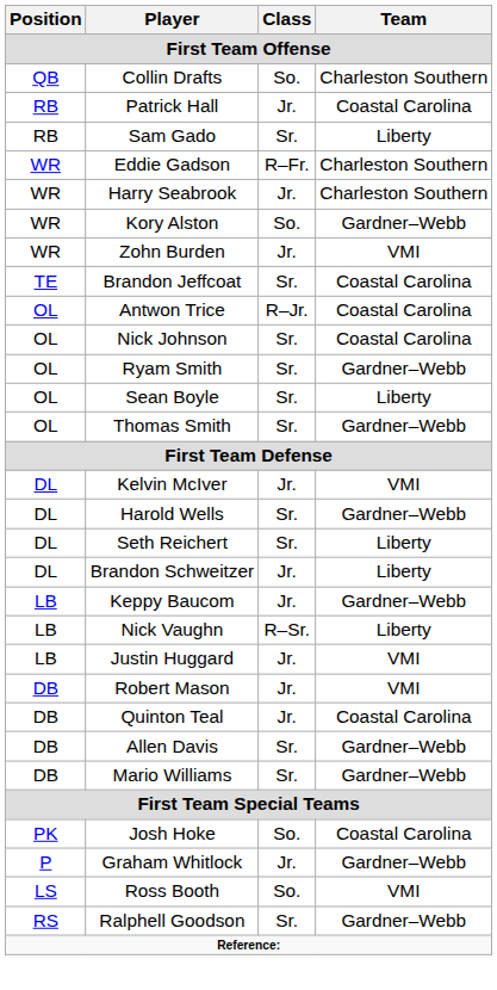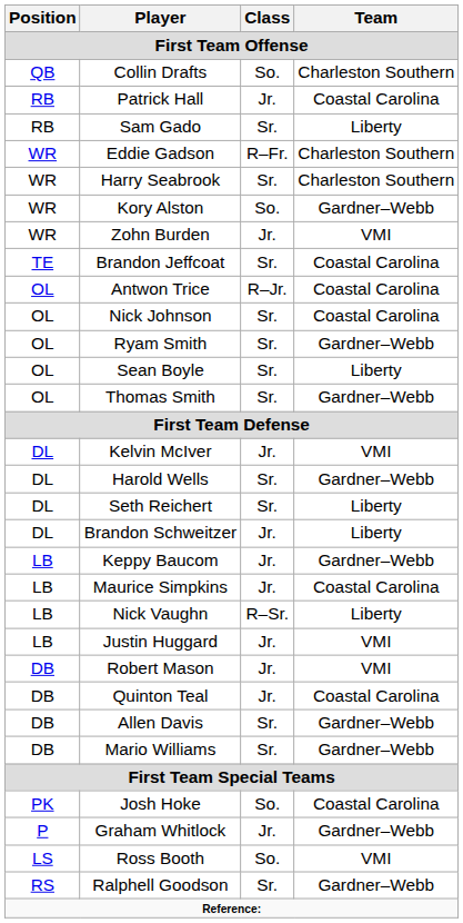Harry Seabrook | Class: Jr. -> Sr.
+ row: LB | Maurice Simpkins | Jr. | Coastal Carolina
